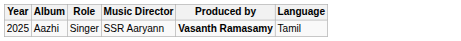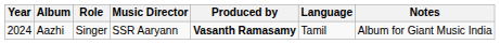+ column: Notes | Album for Giant Music India
Aazhi | Year: 2025 -> 2024
